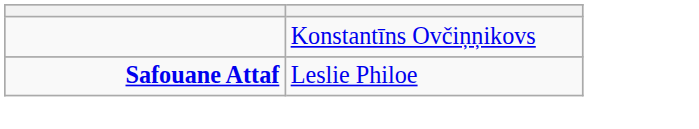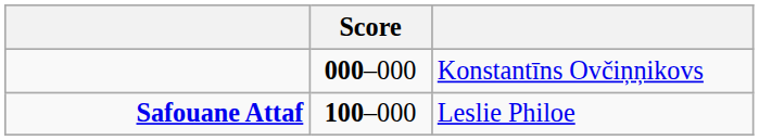+ column: Score | 000–000 | 100–000
